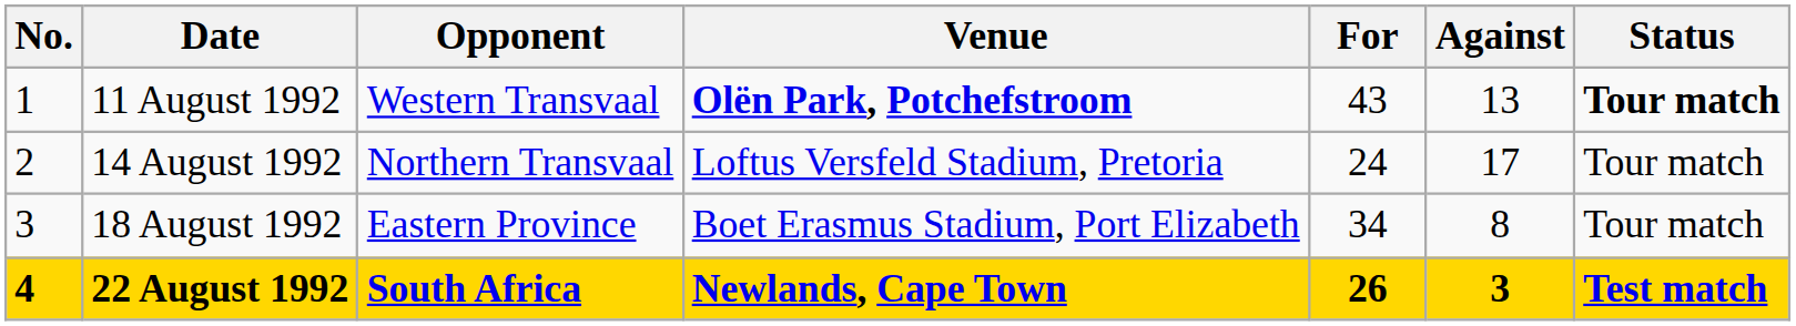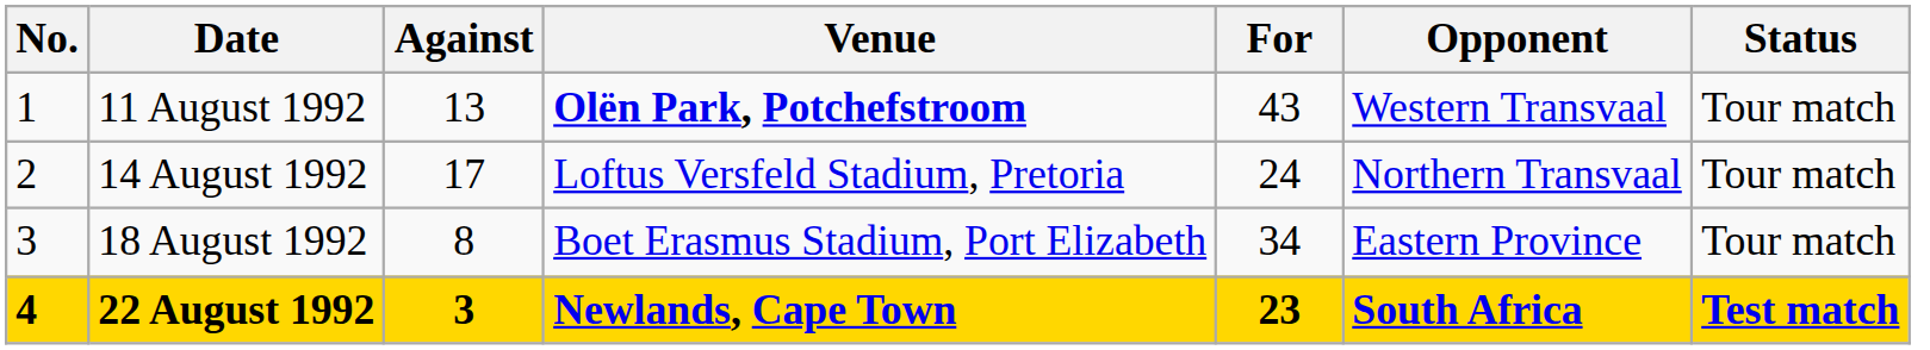columns swapped: Opponent <-> Against
11 August 1992 | Status: bold -> normal
22 August 1992 | For: 26 -> 23
